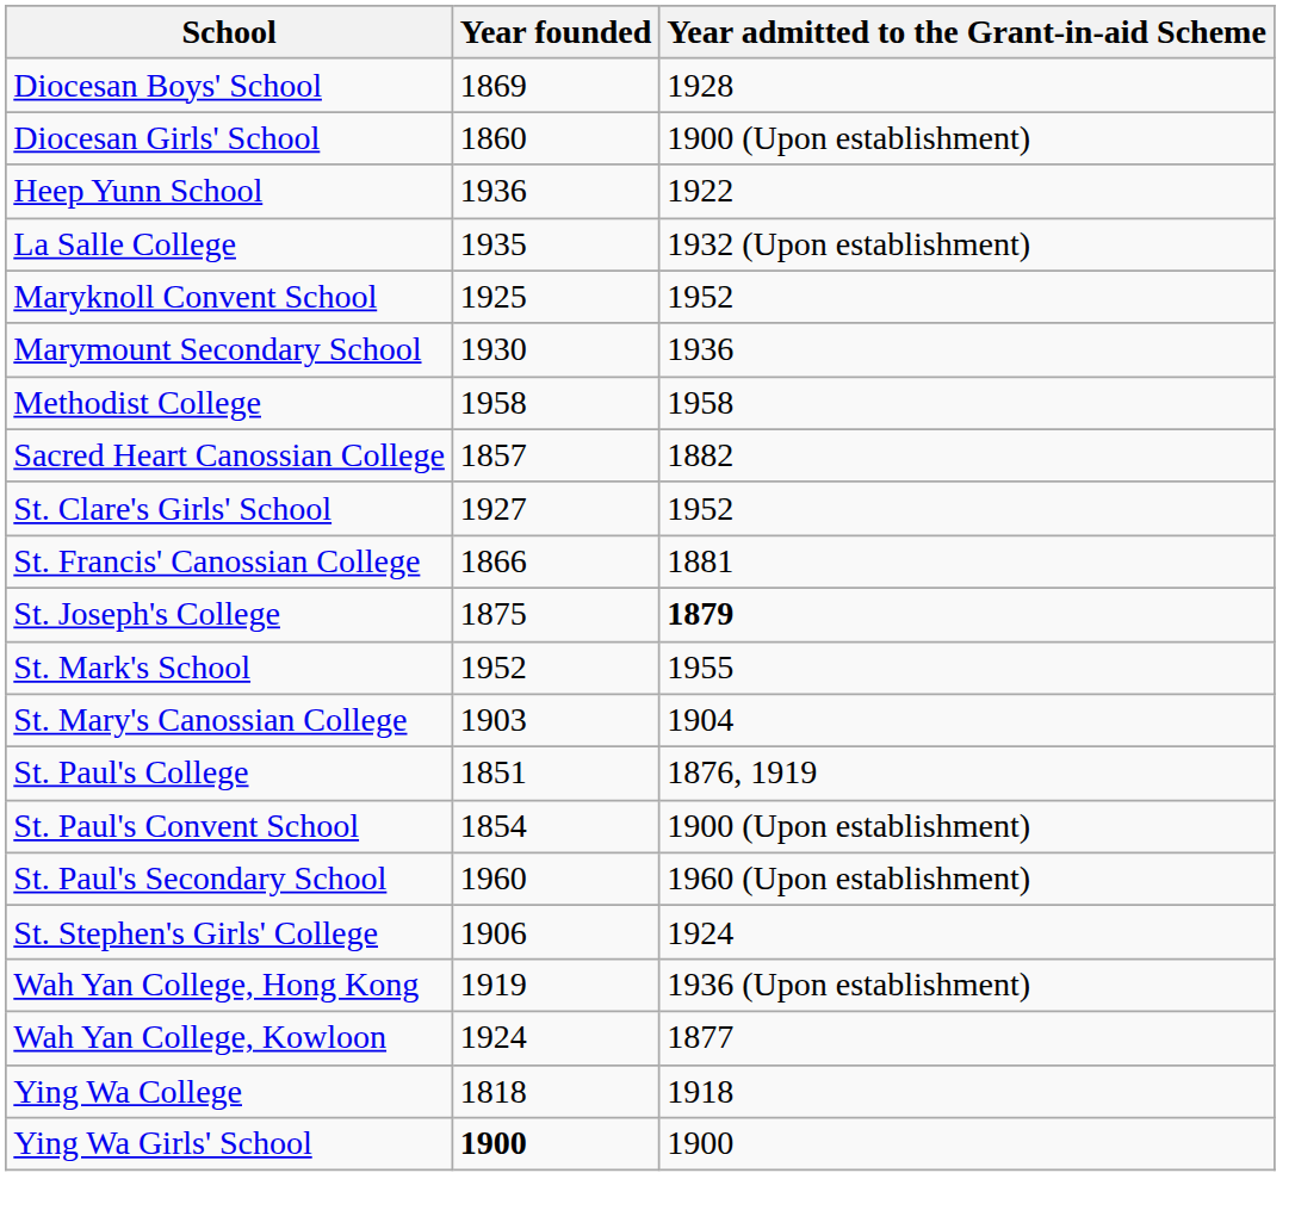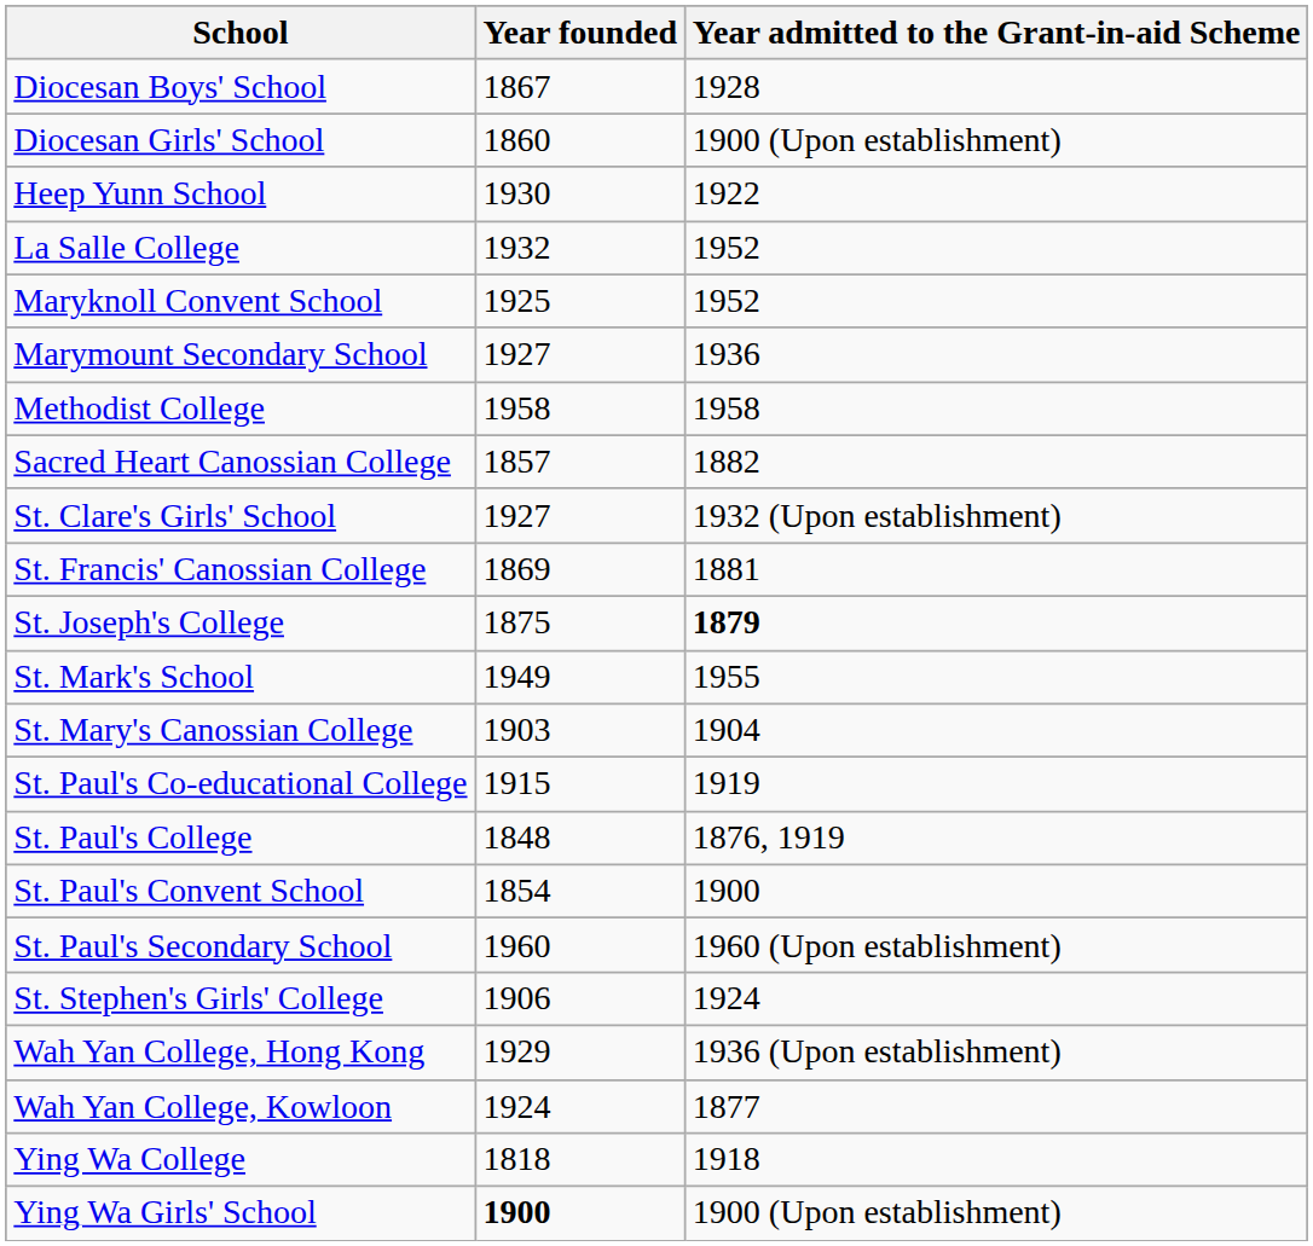Diocesan Boys' School | Year founded: 1869 -> 1867
Heep Yunn School | Year founded: 1936 -> 1930
La Salle College | Year founded: 1935 -> 1932
La Salle College | Year admitted to the Grant-in-aid Scheme: 1932 (Upon establishment) -> 1952
Marymount Secondary School | Year founded: 1930 -> 1927
St. Clare's Girls' School | Year admitted to the Grant-in-aid Scheme: 1952 -> 1932 (Upon establishment)
St. Francis' Canossian College | Year founded: 1866 -> 1869
St. Mark's School | Year founded: 1952 -> 1949
+ row: St. Paul's Co-educational College | 1915 | 1919
St. Paul's College | Year founded: 1851 -> 1848
St. Paul's Convent School | Year admitted to the Grant-in-aid Scheme: 1900 (Upon establishment) -> 1900
Wah Yan College, Hong Kong | Year founded: 1919 -> 1929
Ying Wa Girls' School | Year admitted to the Grant-in-aid Scheme: 1900 -> 1900 (Upon establishment)
